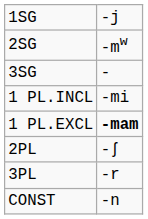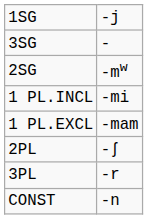rows swapped: 2SG <-> 3SG
1 PL.EXCL | column 2: bold -> normal
